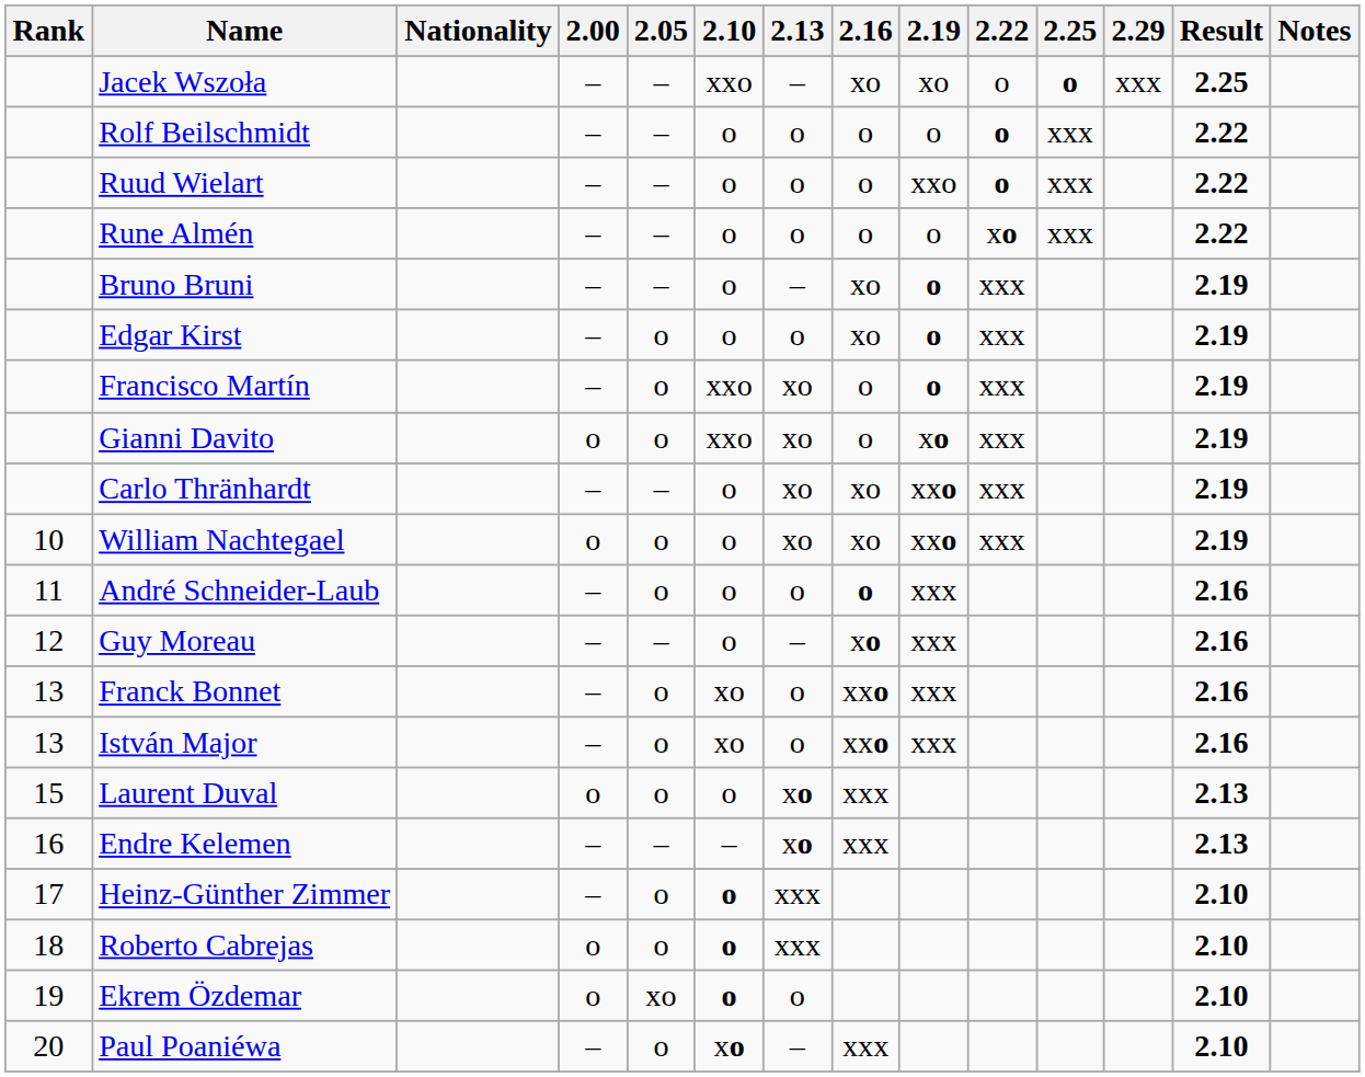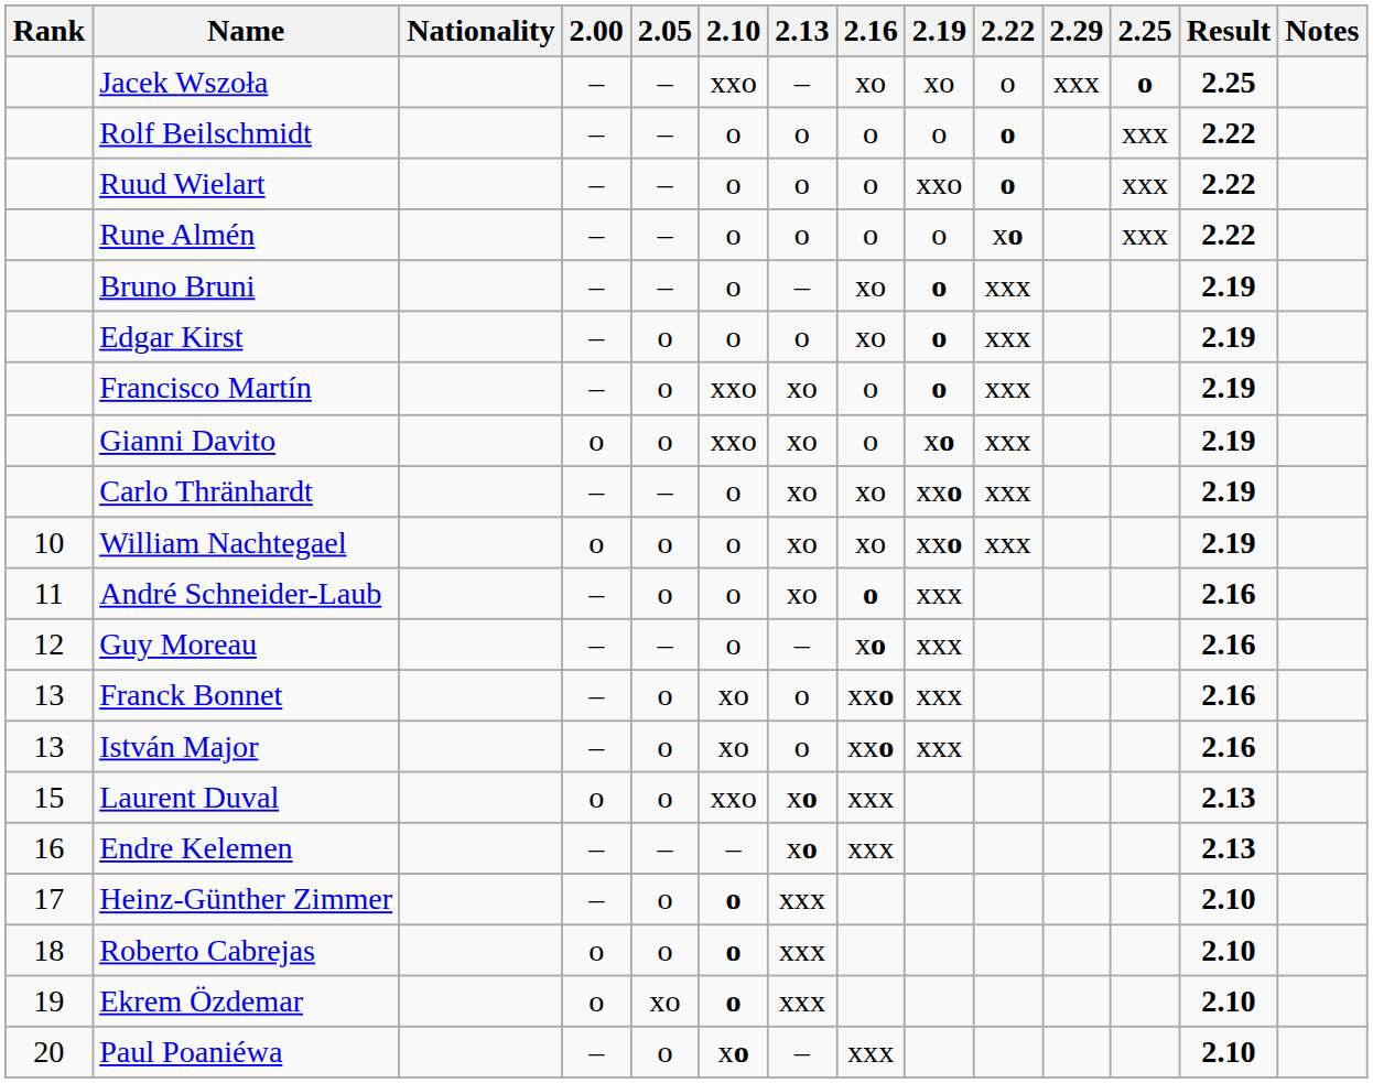columns swapped: 2.25 <-> 2.29
André Schneider-Laub | 2.13: o -> xo
Laurent Duval | 2.10: o -> xxo
Ekrem Özdemar | 2.13: o -> xxx
